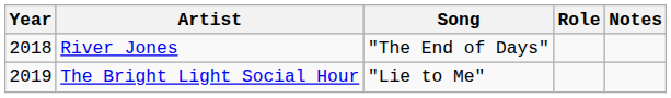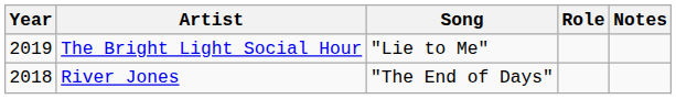rows swapped: River Jones <-> The Bright Light Social Hour
